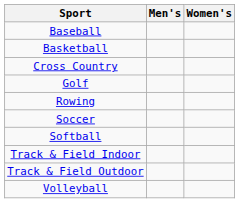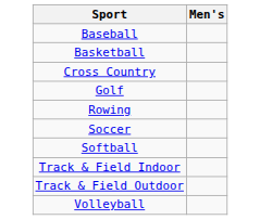- column: Women's
